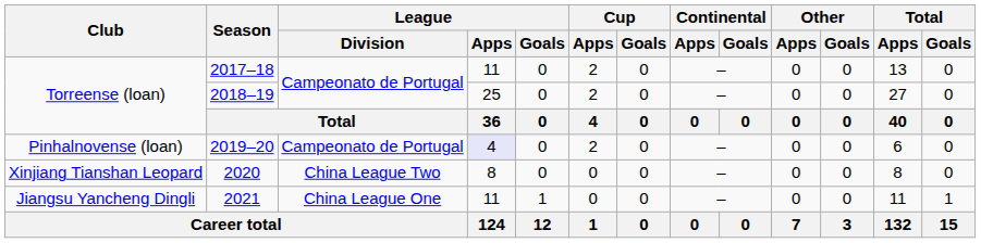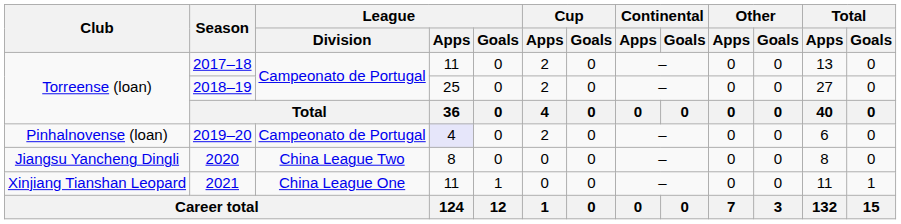2020 | Club: Xinjiang Tianshan Leopard -> Jiangsu Yancheng Dingli
2021 | Club: Jiangsu Yancheng Dingli -> Xinjiang Tianshan Leopard
